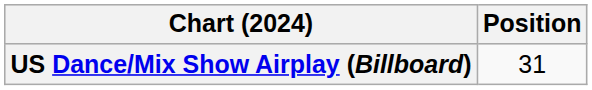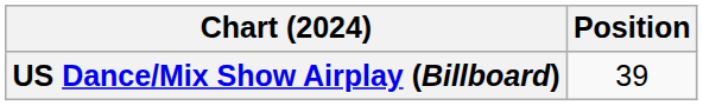US Dance/Mix Show Airplay (Billboard) | Position: 31 -> 39
